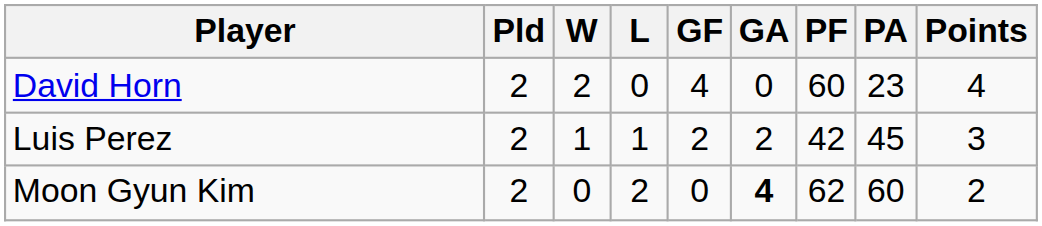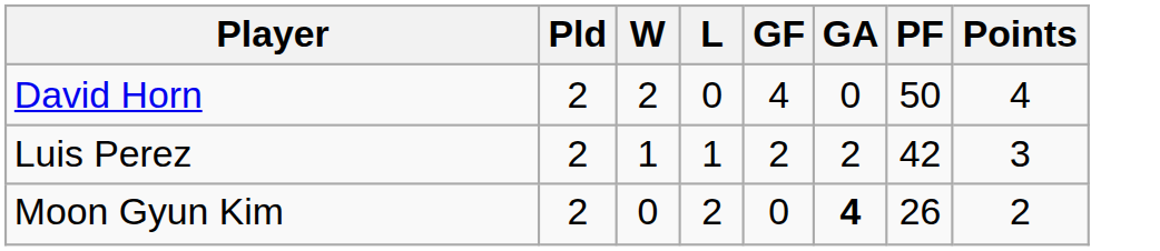- column: PA | 23 | 45 | 60
David Horn | PF: 60 -> 50
Moon Gyun Kim | PF: 62 -> 26
